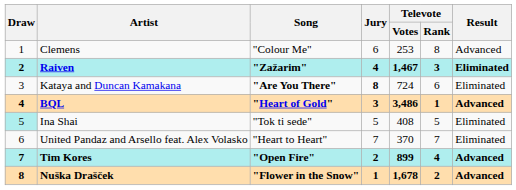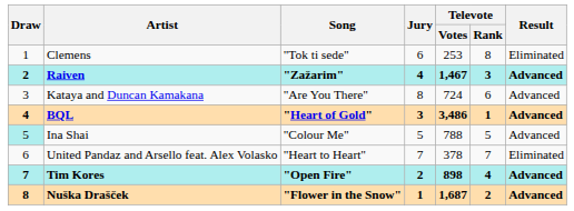Clemens | Song: "Colour Me" -> "Tok ti sede"
Clemens | Result: Advanced -> Eliminated
Raiven | Result: Eliminated -> Advanced
Kataya and Duncan Kamakana | Song: bold -> normal
Kataya and Duncan Kamakana | Jury: bold -> normal
Kataya and Duncan Kamakana | Result: Eliminated -> Advanced
Ina Shai | Song: "Tok ti sede" -> "Colour Me"
Ina Shai | Televote / Votes: 408 -> 788
Ina Shai | Result: Eliminated -> Advanced
United Pandaz and Arsello feat. Alex Volasko | Televote / Votes: 370 -> 378
Tim Kores | Televote / Votes: 899 -> 898
Nuška Drašček | Televote / Votes: 1,678 -> 1,687
